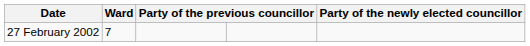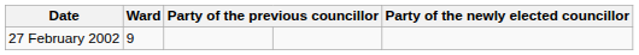27 February 2002 | Ward: 7 -> 9
